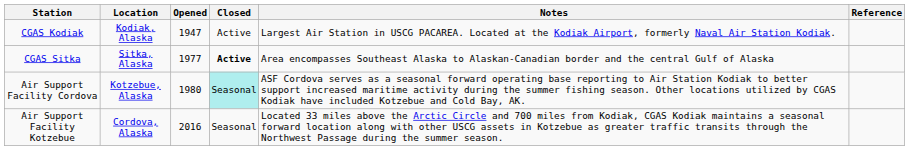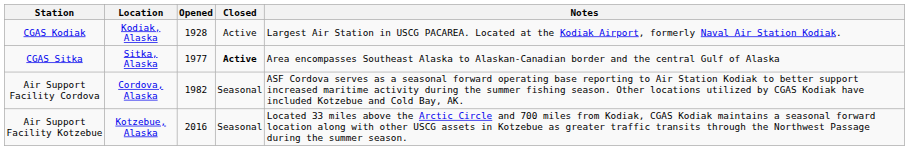- column: Reference
CGAS Kodiak | Opened: 1947 -> 1928
Air Support Facility Cordova | Location: Kotzebue, Alaska -> Cordova, Alaska
Air Support Facility Cordova | Opened: 1980 -> 1982
Air Support Facility Cordova | Closed: paleturquoise background -> no background
Air Support Facility Kotzebue | Location: Cordova, Alaska -> Kotzebue, Alaska
